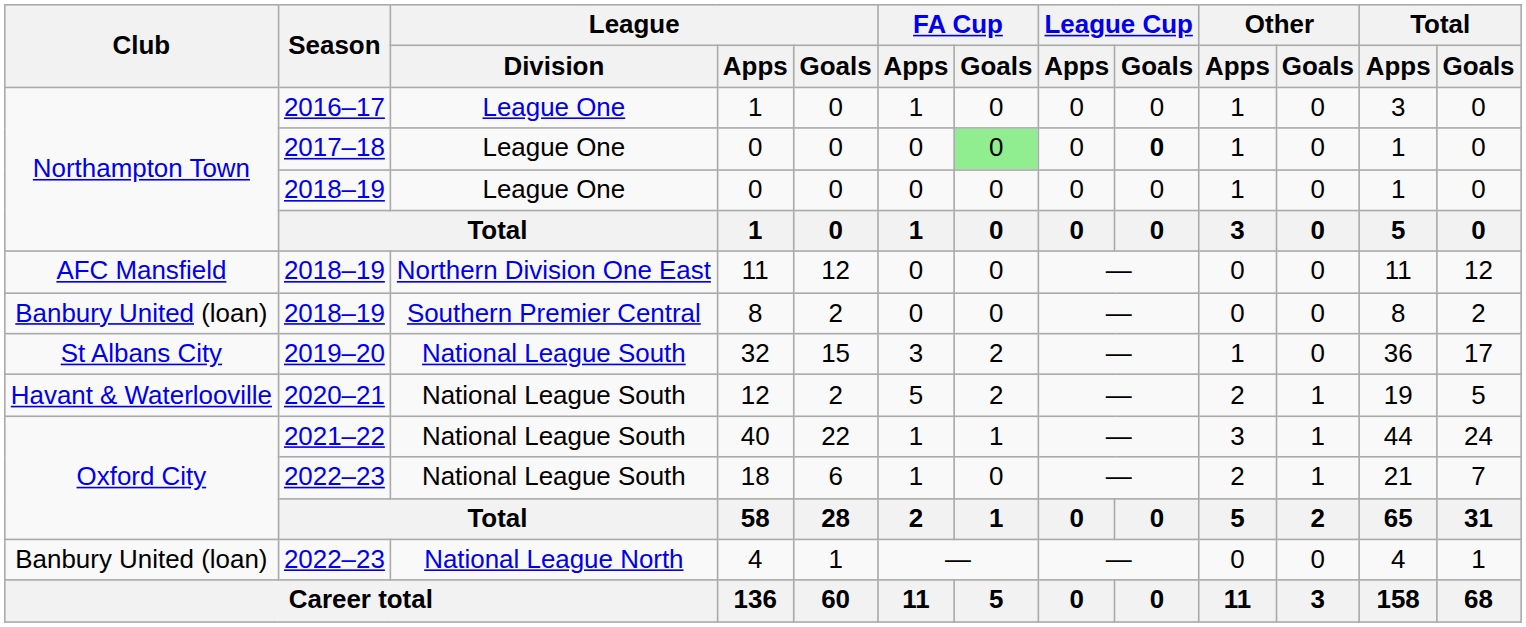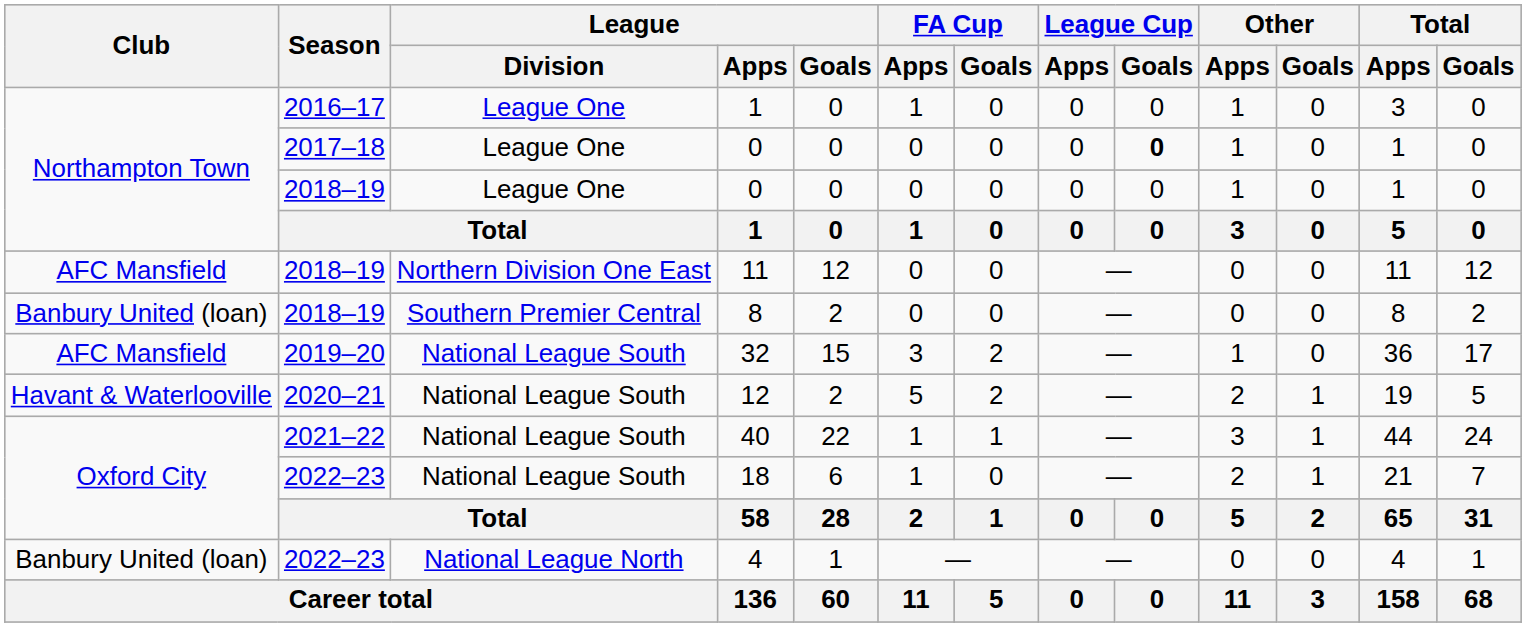2017–18 / 0 | FA Cup / Goals: lightgreen background -> no background
32 | Club: St Albans City -> AFC Mansfield
